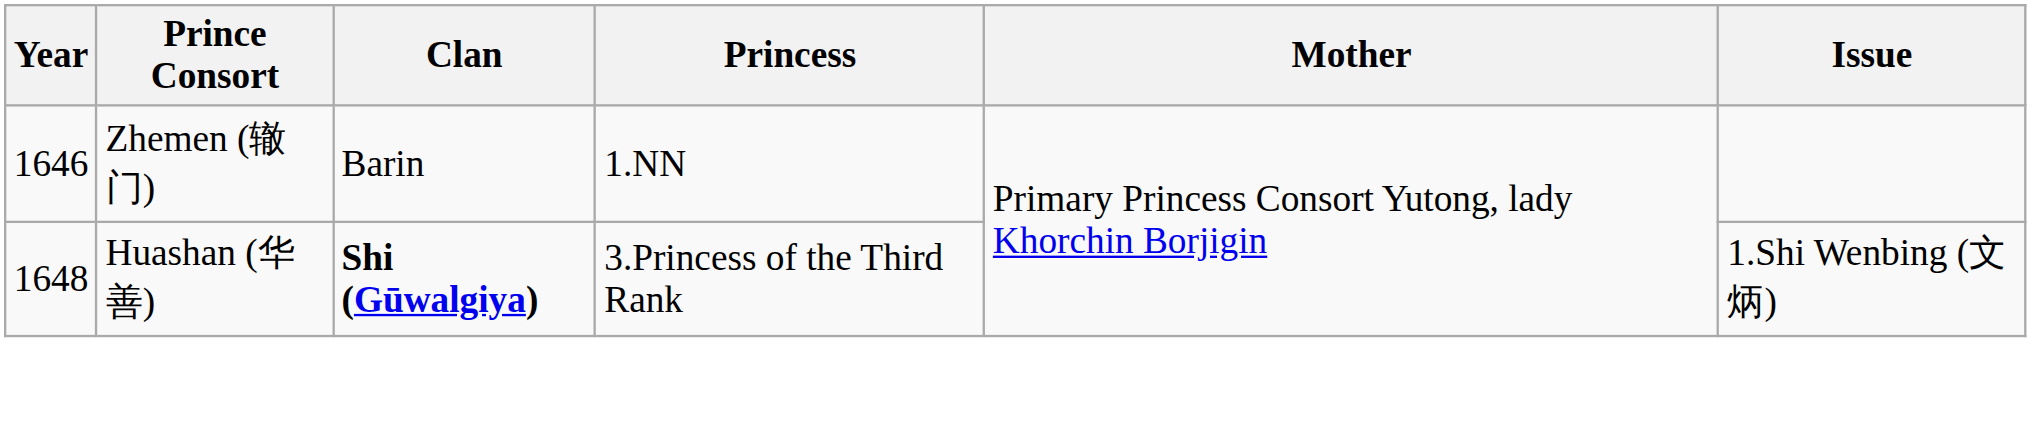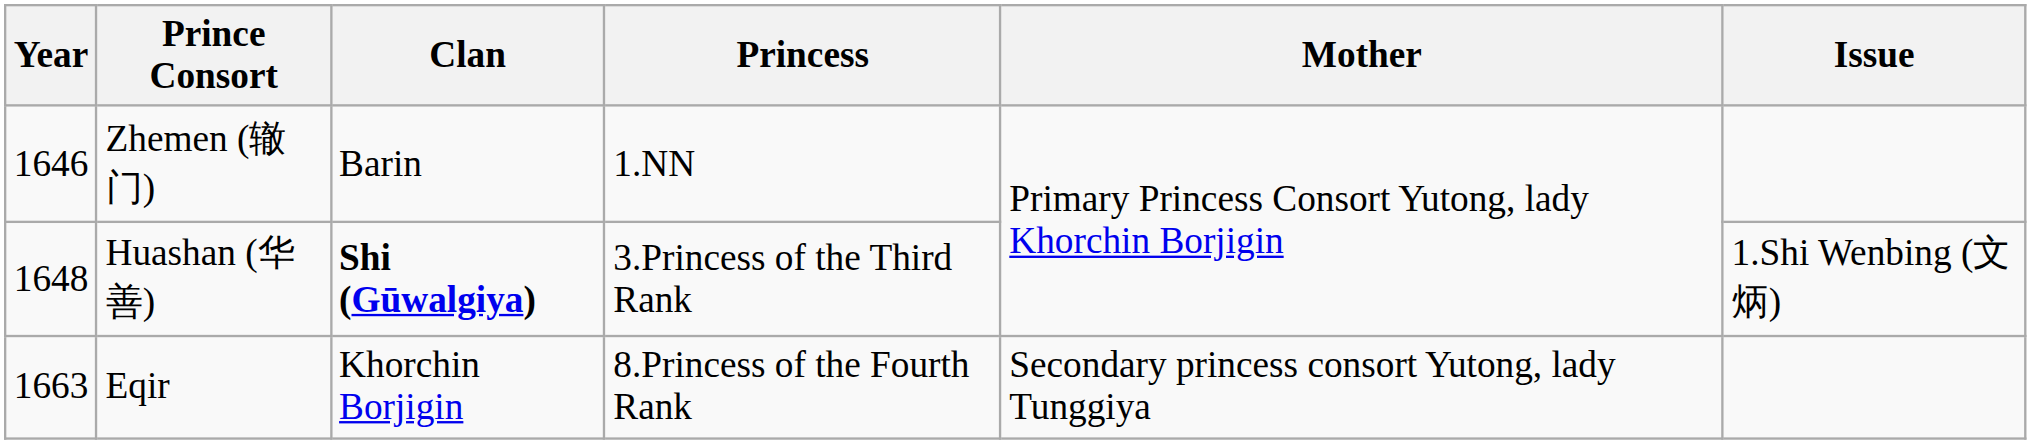+ row: 1663 | Eqir | Khorchin Borjigin | 8.Princess of the Fourth Rank | Secondary princess consort Yutong, lady Tunggiya
